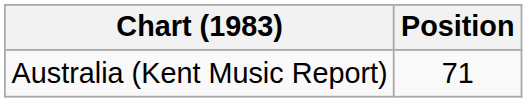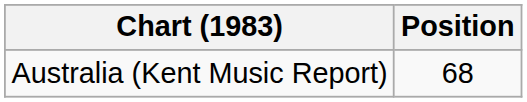Australia (Kent Music Report) | Position: 71 -> 68
